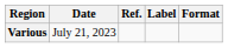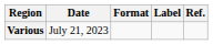columns swapped: Format <-> Ref.
